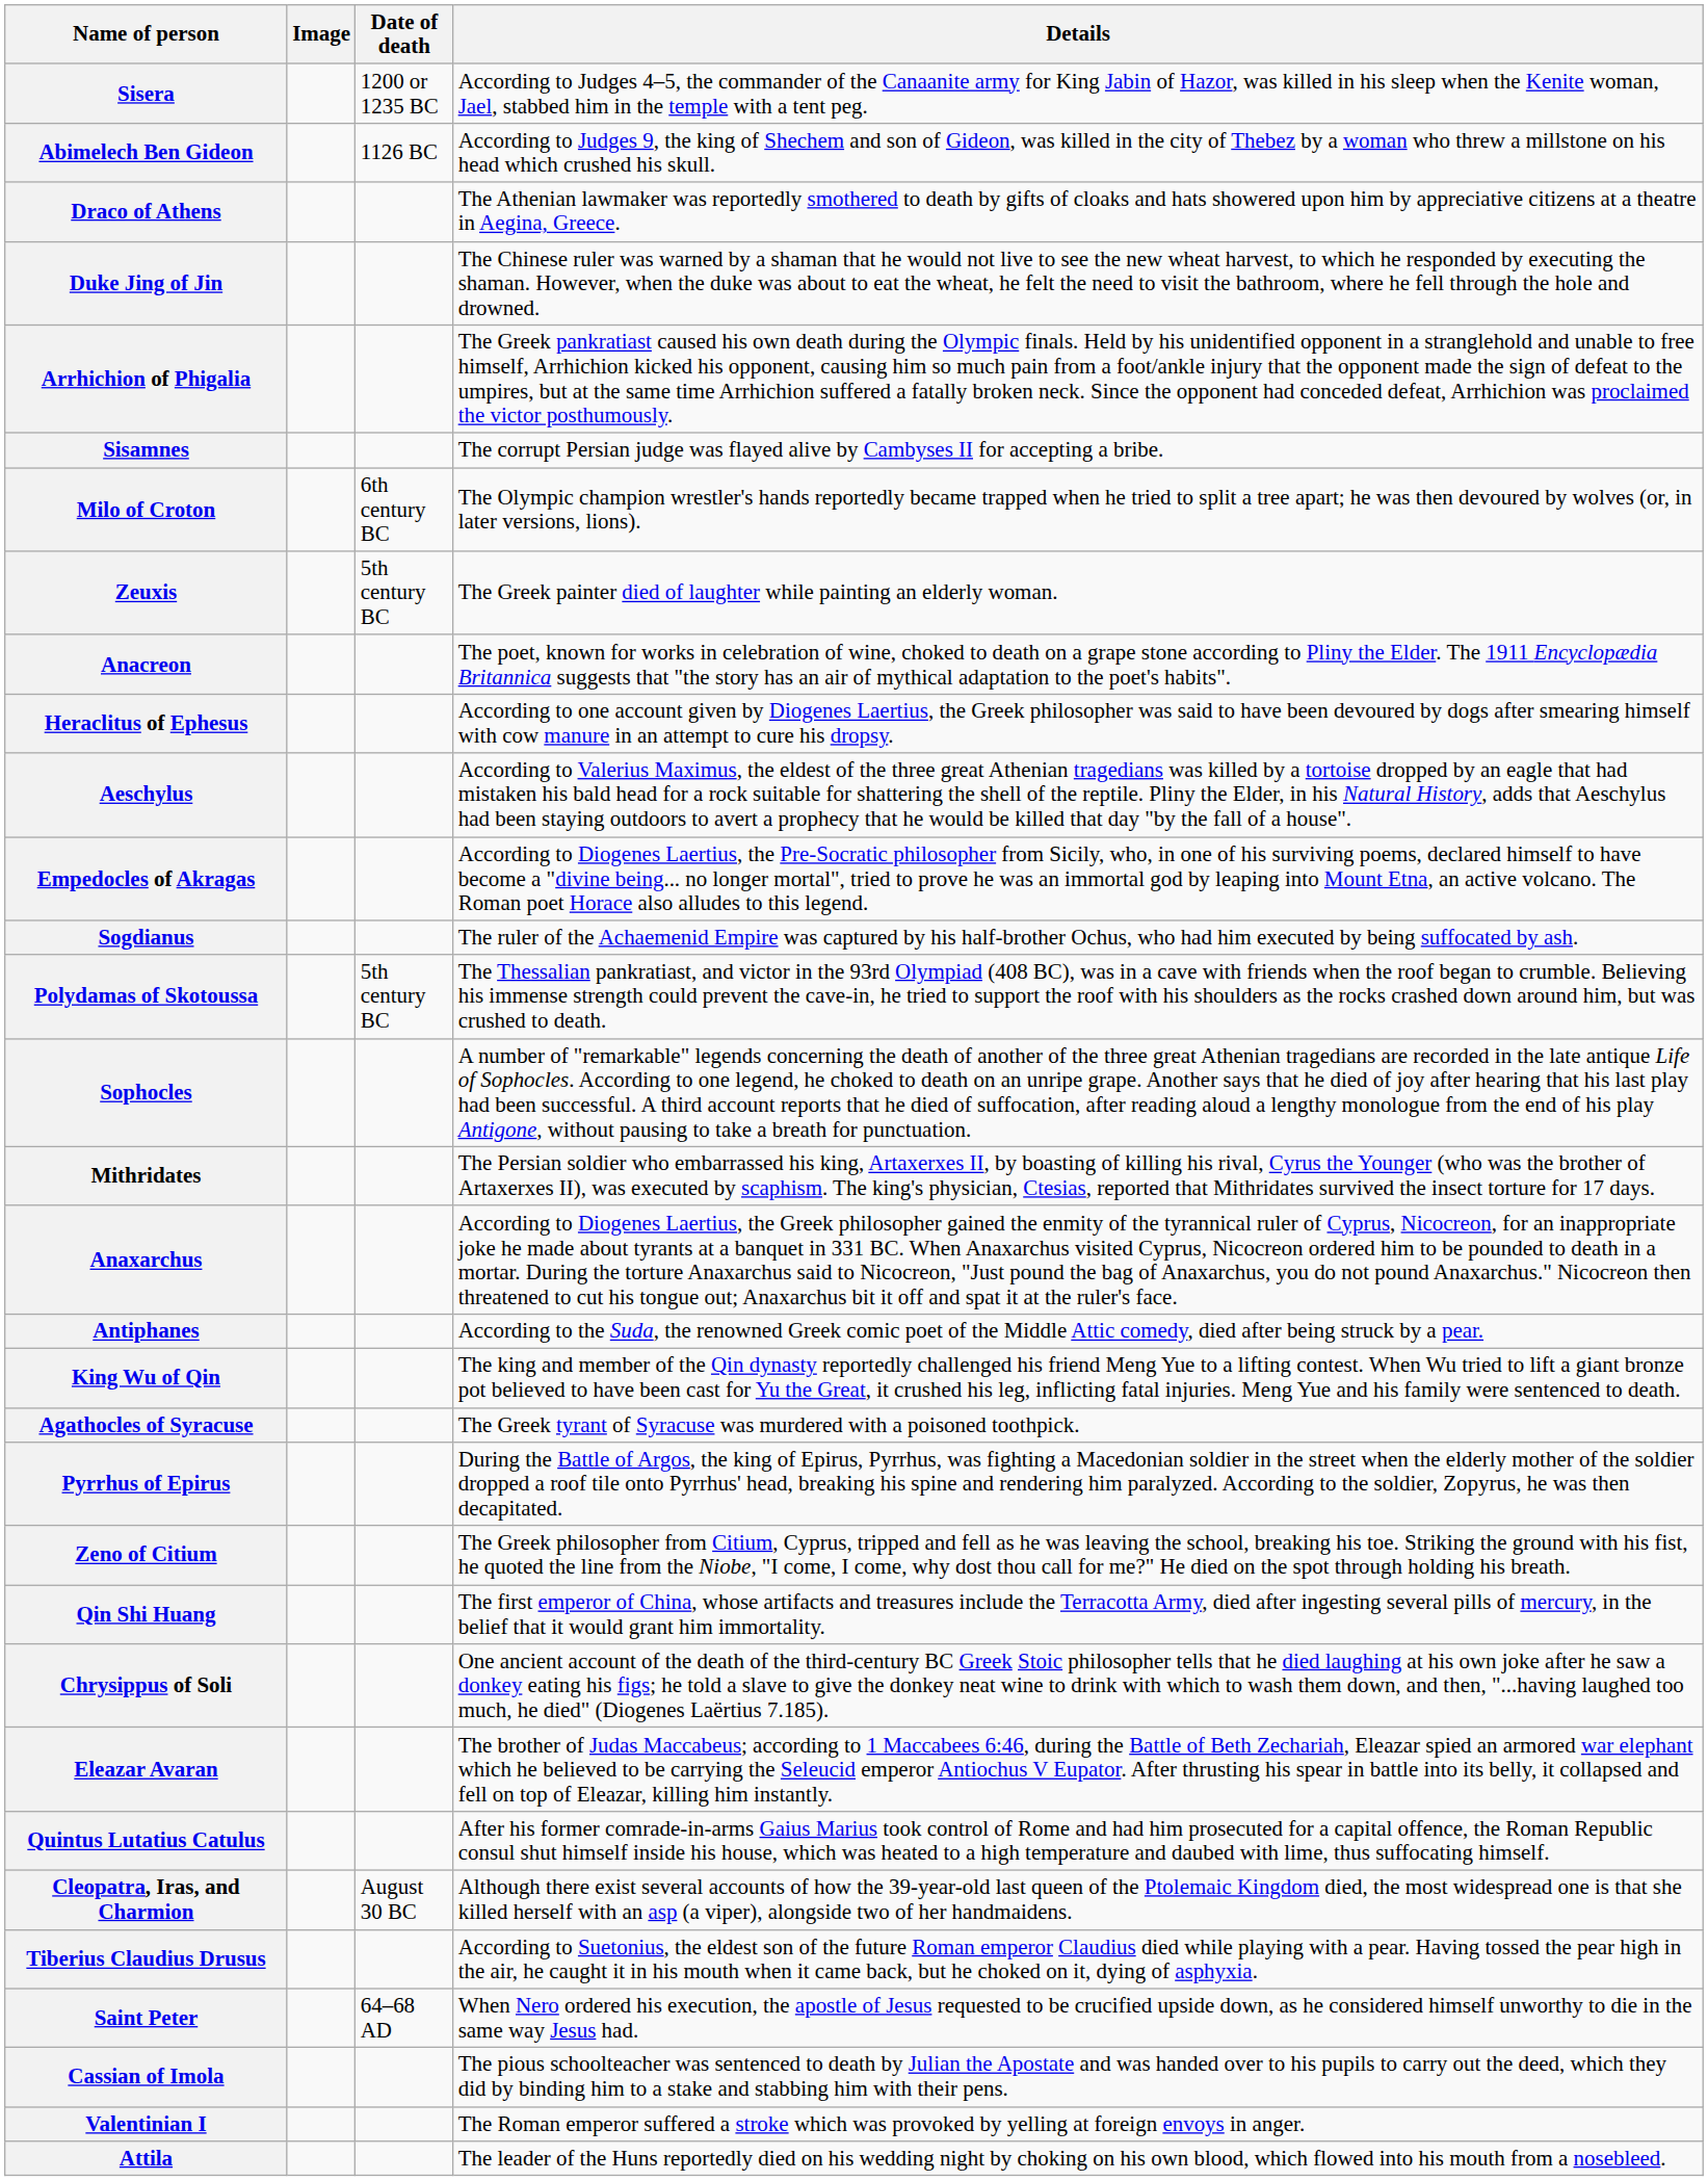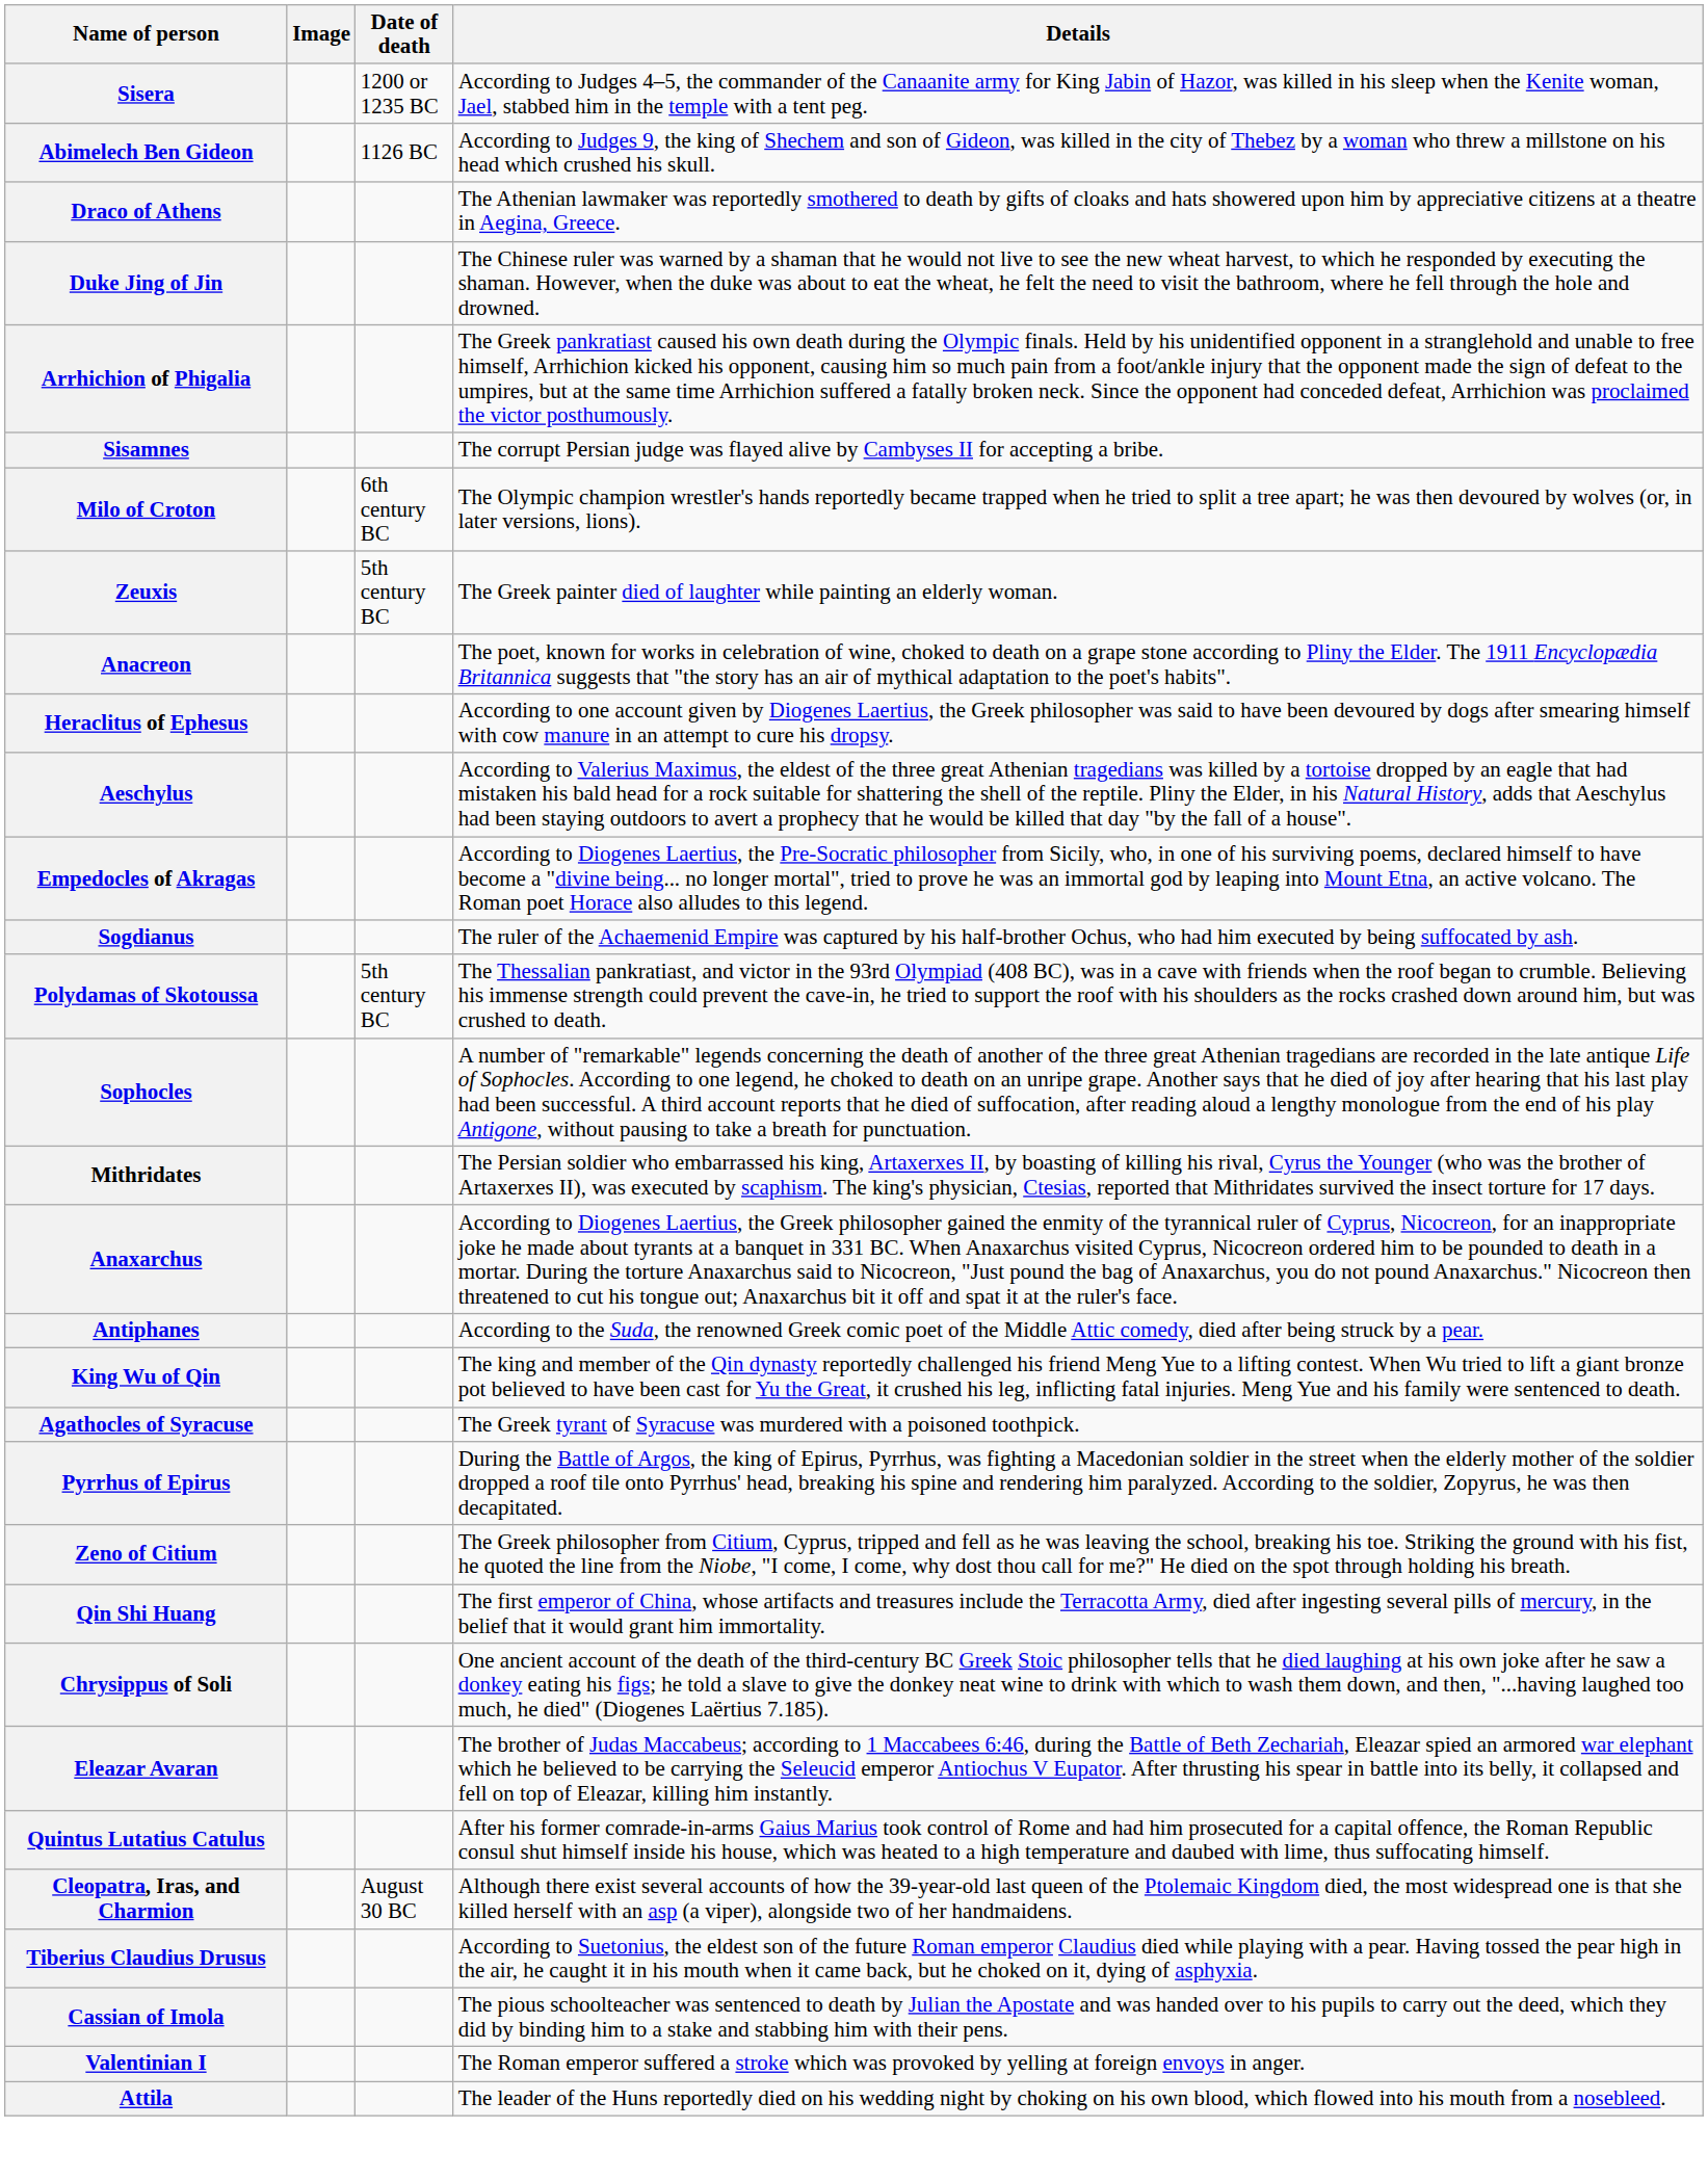- row: Saint Peter | 64–68 AD | When Nero ordered his execution, the apostle of Jesus requested to be crucified upside down, as he considered himself unworthy to die in the same way Jesus had.
